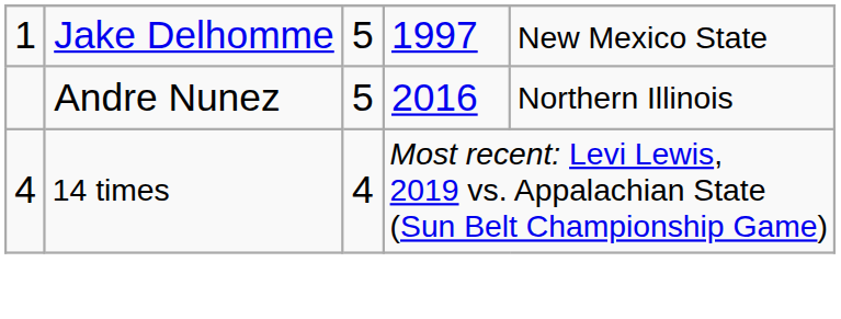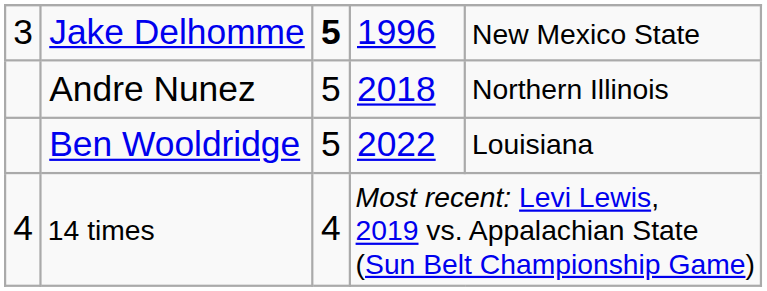Jake Delhomme | column 1: 1 -> 3
Jake Delhomme | column 3: normal -> bold
Jake Delhomme | column 4: 1997 -> 1996
Andre Nunez | column 4: 2016 -> 2018
+ row: Ben Wooldridge | 5 | 2022 | Louisiana
